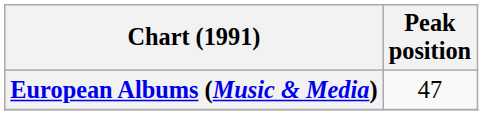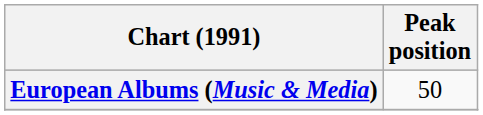European Albums (Music & Media) | Peak position: 47 -> 50
